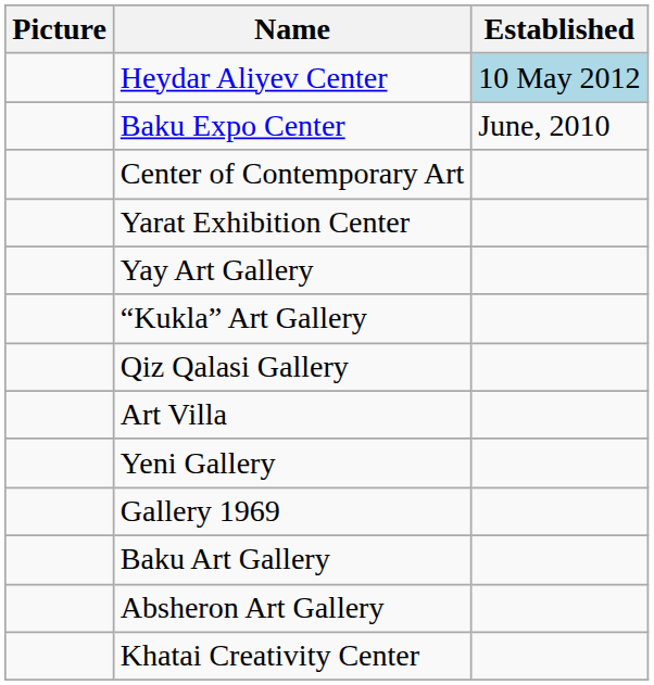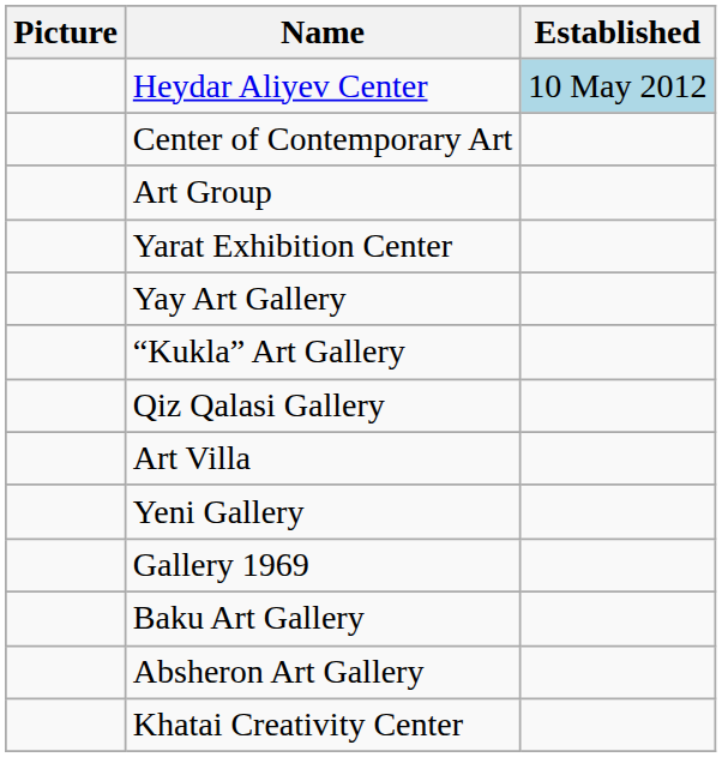- row: Baku Expo Center | June, 2010
+ row: Art Group
